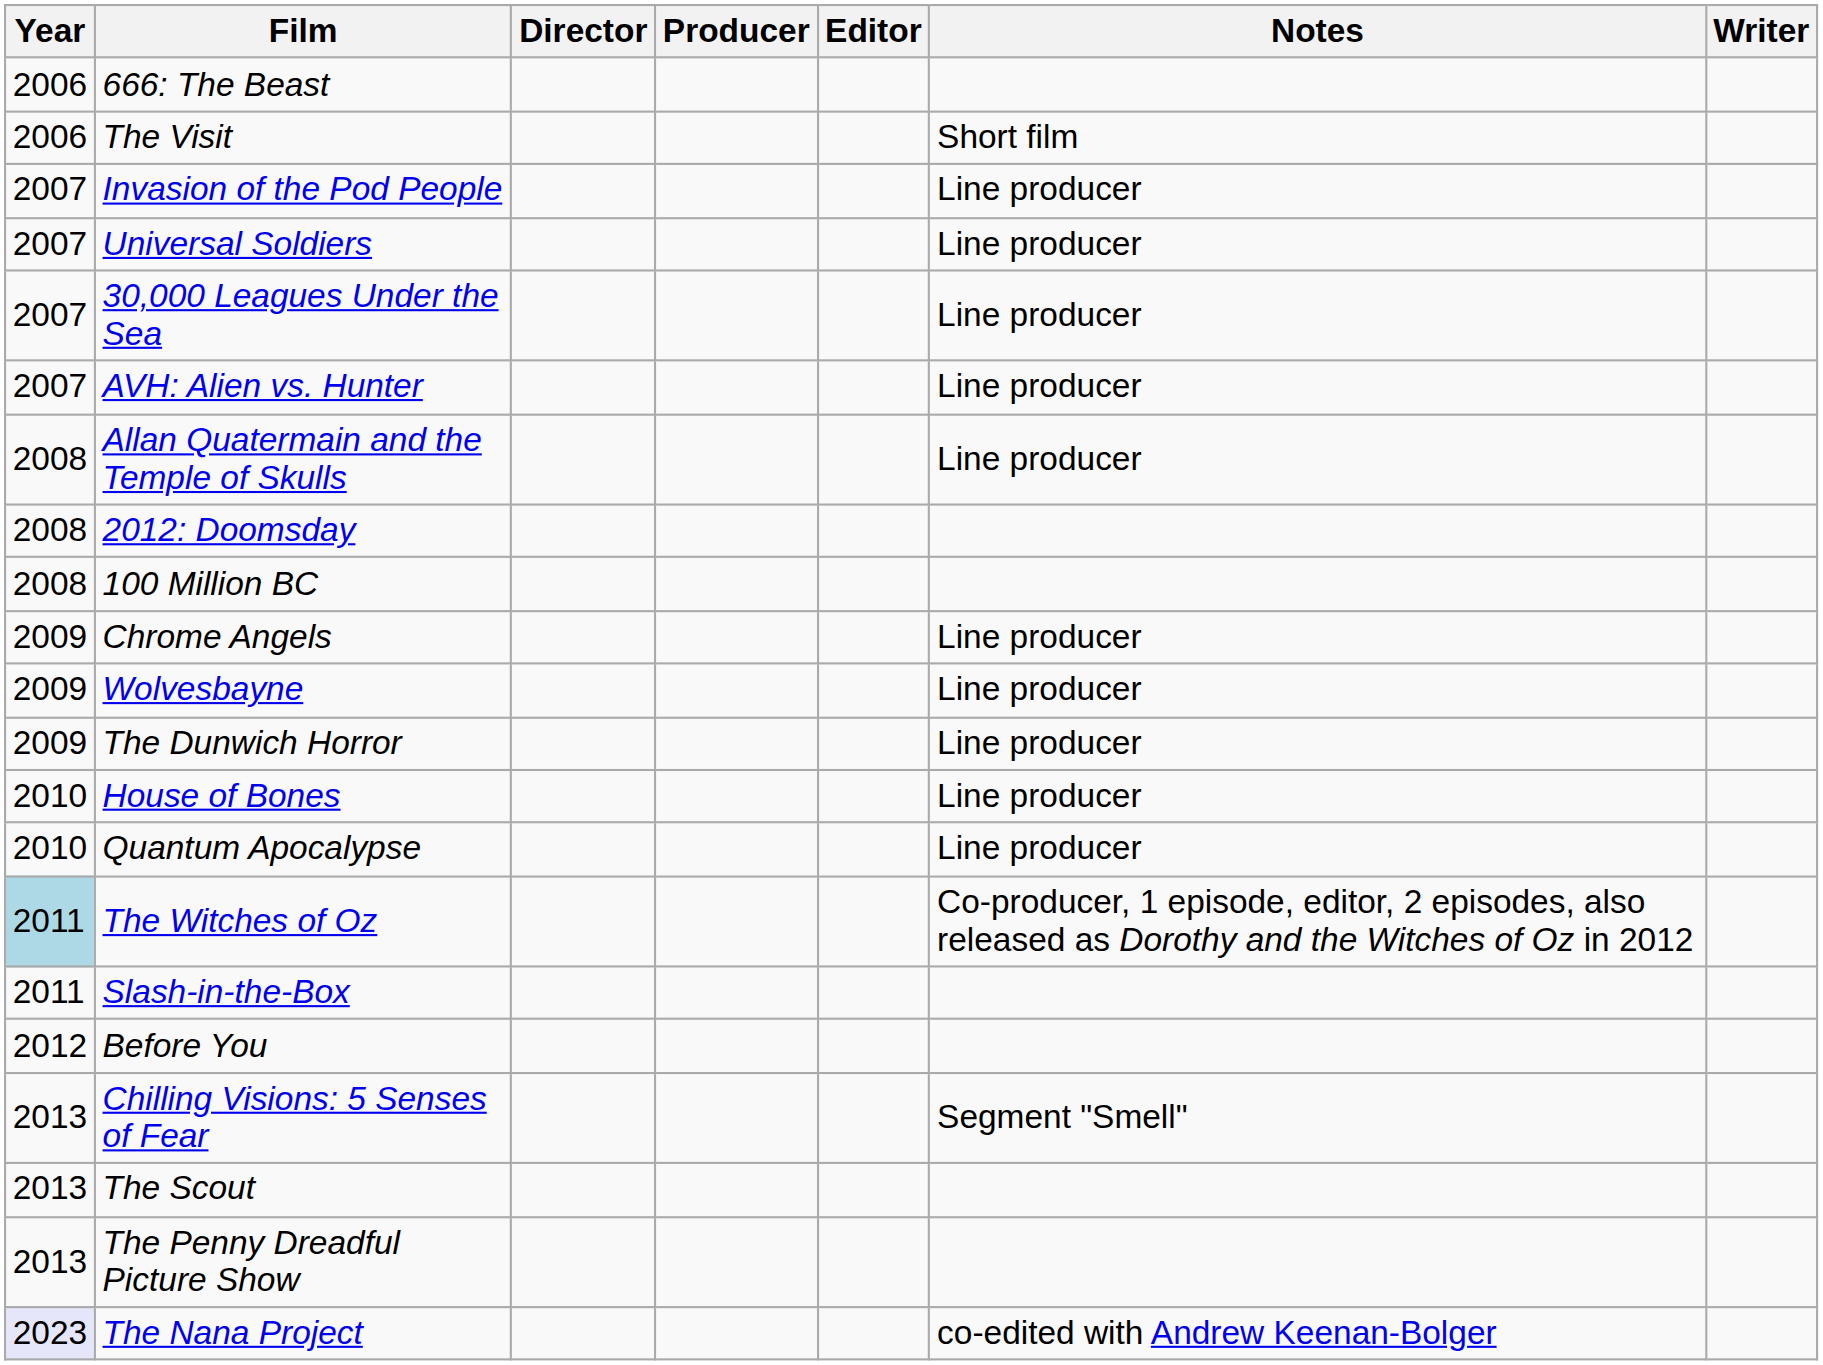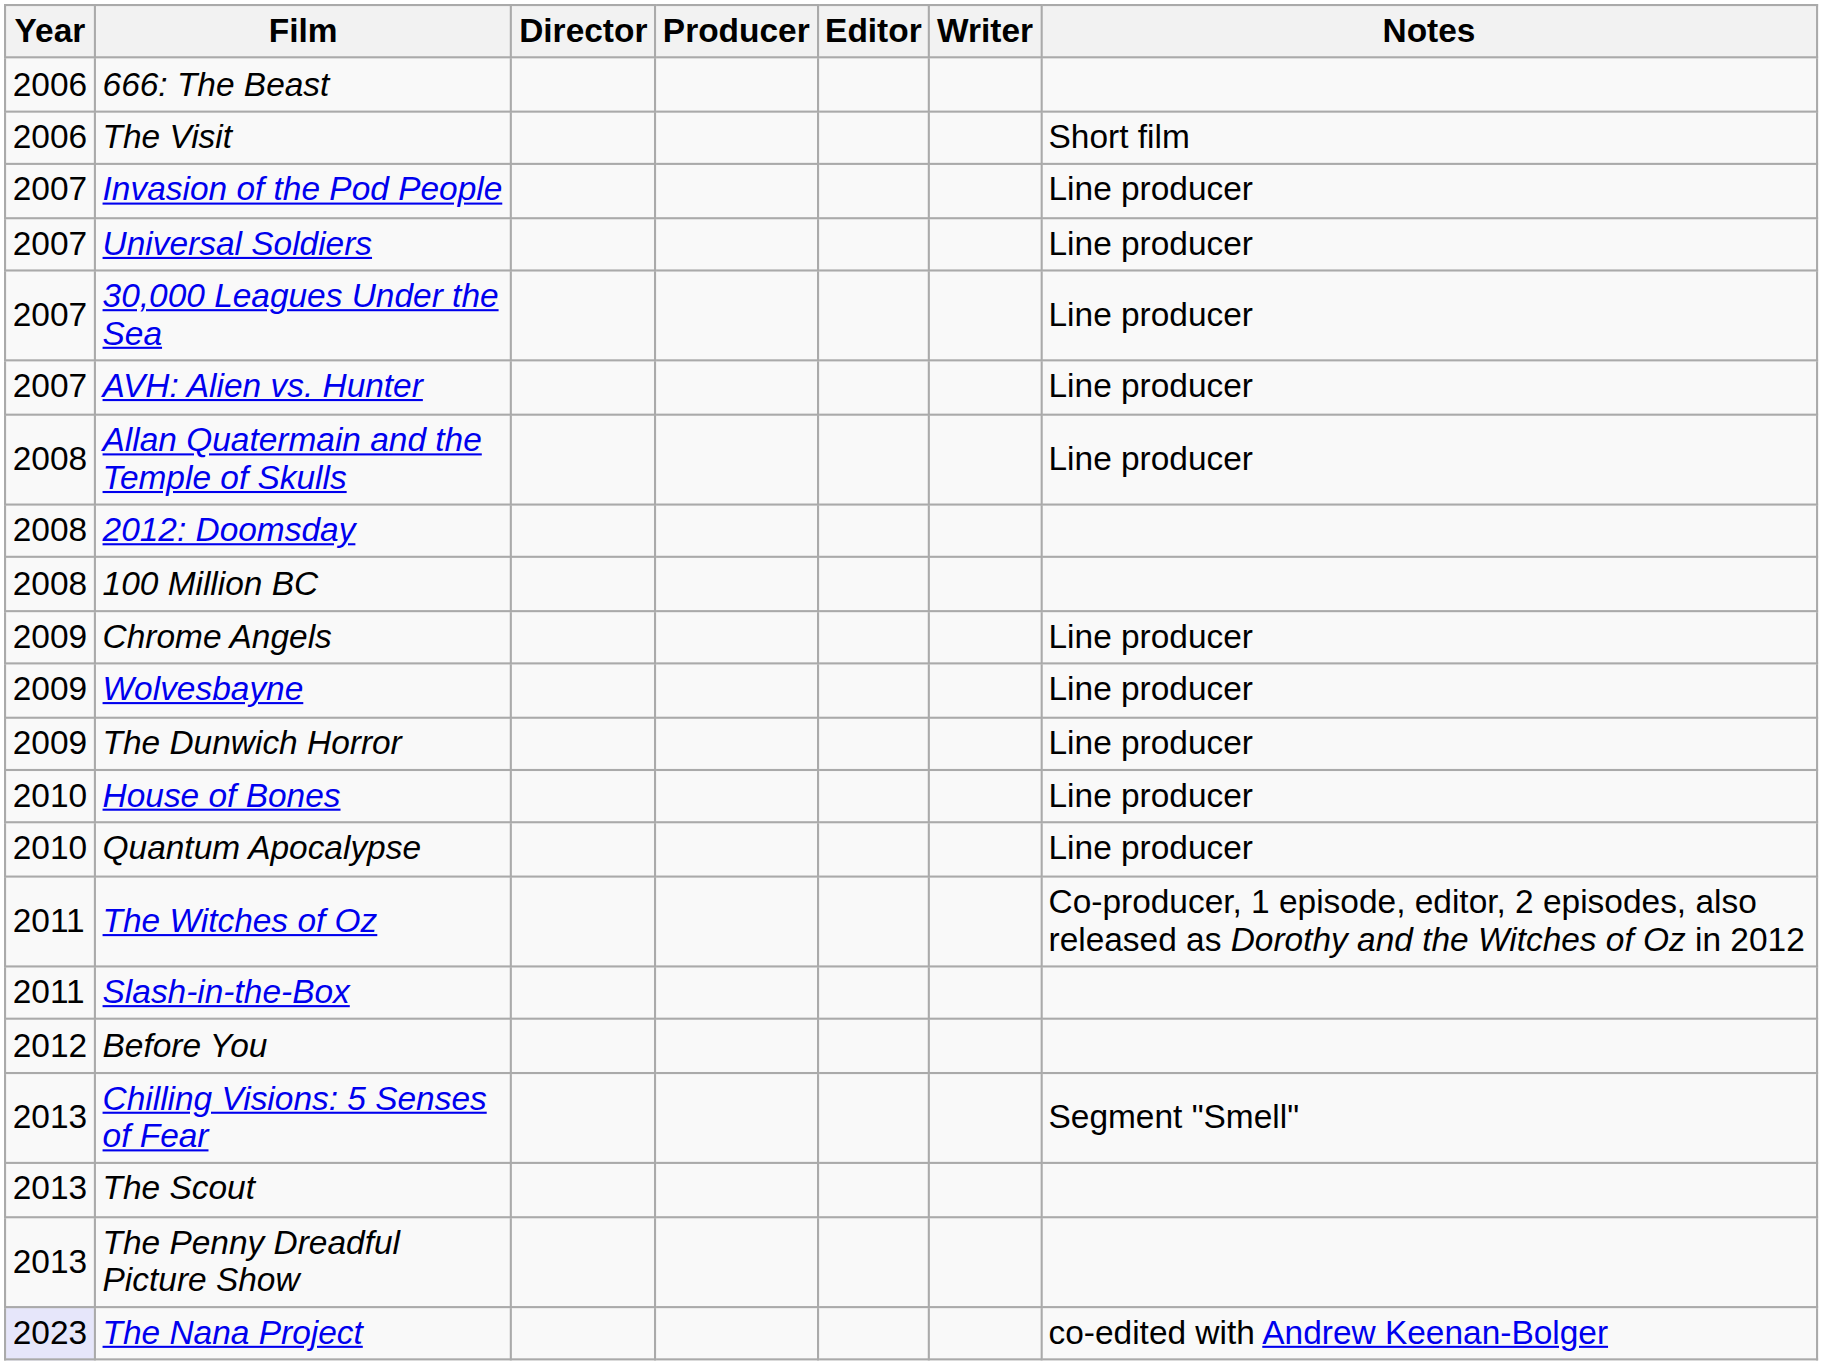columns swapped: Writer <-> Notes
The Witches of Oz | Year: lightblue background -> no background
